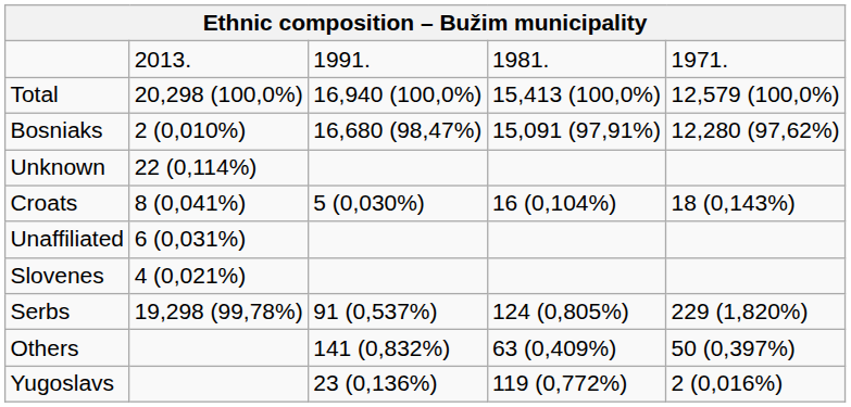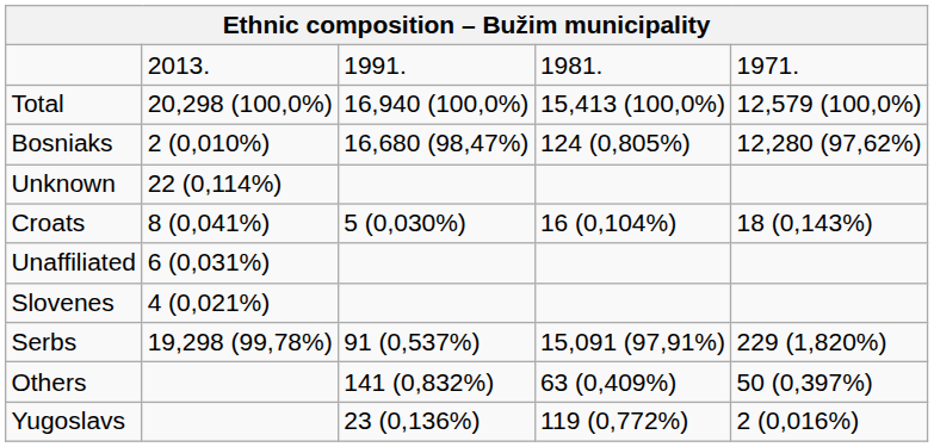Bosniaks | column 4: 15,091 (97,91%) -> 124 (0,805%)
Serbs | column 4: 124 (0,805%) -> 15,091 (97,91%)
